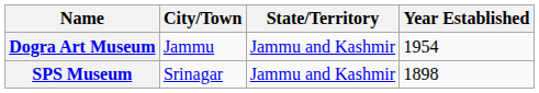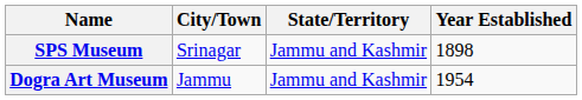rows swapped: Dogra Art Museum <-> SPS Museum
